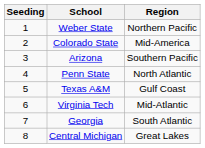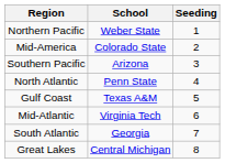columns swapped: Seeding <-> Region
